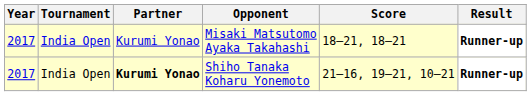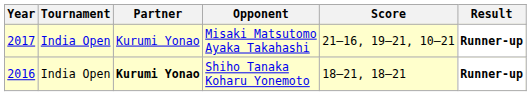Misaki Matsutomo Ayaka Takahashi | Score: 18–21, 18–21 -> 21–16, 19–21, 10–21
Shiho Tanaka Koharu Yonemoto | Year: 2017 -> 2016
Shiho Tanaka Koharu Yonemoto | Score: 21–16, 19–21, 10–21 -> 18–21, 18–21
